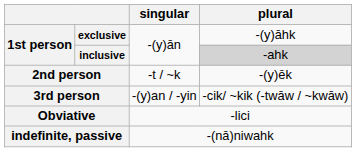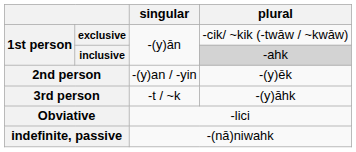exclusive | plural: -(y)āhk -> -cik/ ~kik (-twāw / ~kwāw)
2nd person | singular: -t / ~k -> -(y)an / -yin
3rd person | singular: -(y)an / -yin -> -t / ~k
3rd person | plural: -cik/ ~kik (-twāw / ~kwāw) -> -(y)āhk
